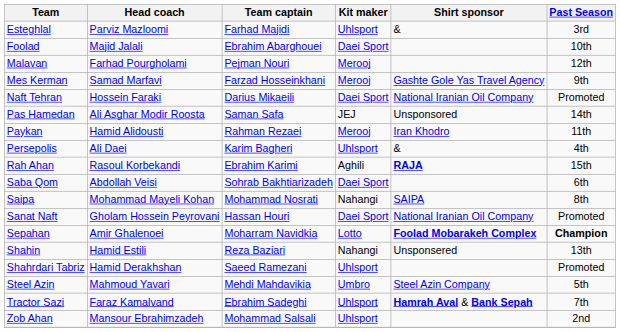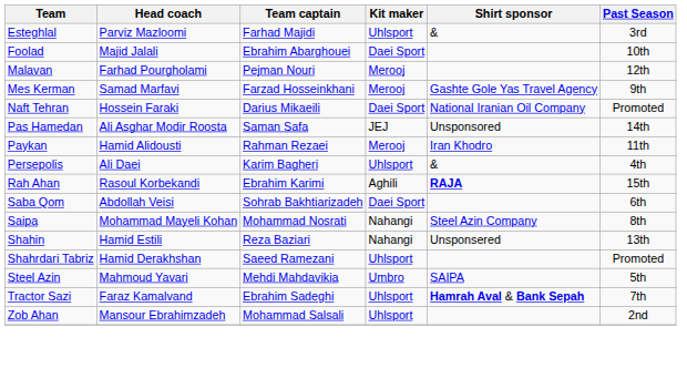Saipa | Shirt sponsor: SAIPA -> Steel Azin Company
- row: Sanat Naft | Gholam Hossein Peyrovani | Hassan Houri | Daei Sport | National Iranian Oil Company | Promoted
- row: Sepahan | Amir Ghalenoei | Moharram Navidkia | Lotto | Foolad Mobarakeh Complex | Champion
Steel Azin | Shirt sponsor: Steel Azin Company -> SAIPA
